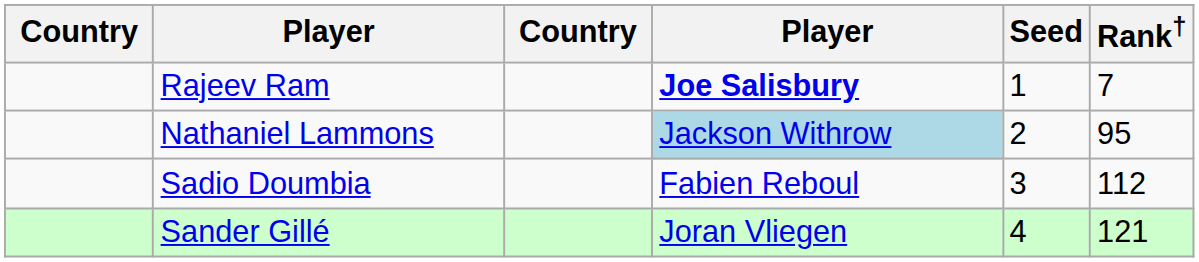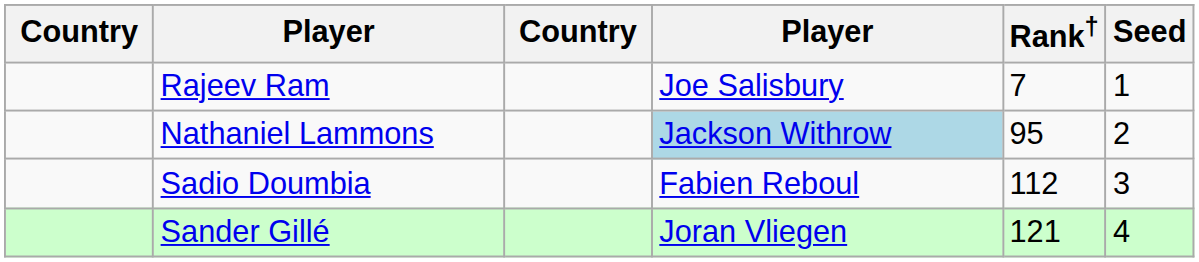columns swapped: Rank† <-> Seed
Rajeev Ram | column 4: bold -> normal
